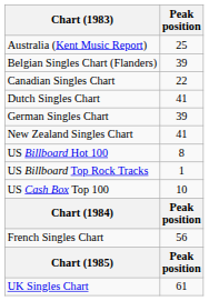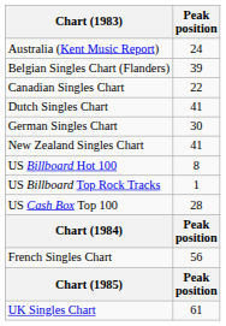Australia (Kent Music Report) | Peak position: 25 -> 24
German Singles Chart | Peak position: 39 -> 30
US Cash Box Top 100 | Peak position: 10 -> 28
